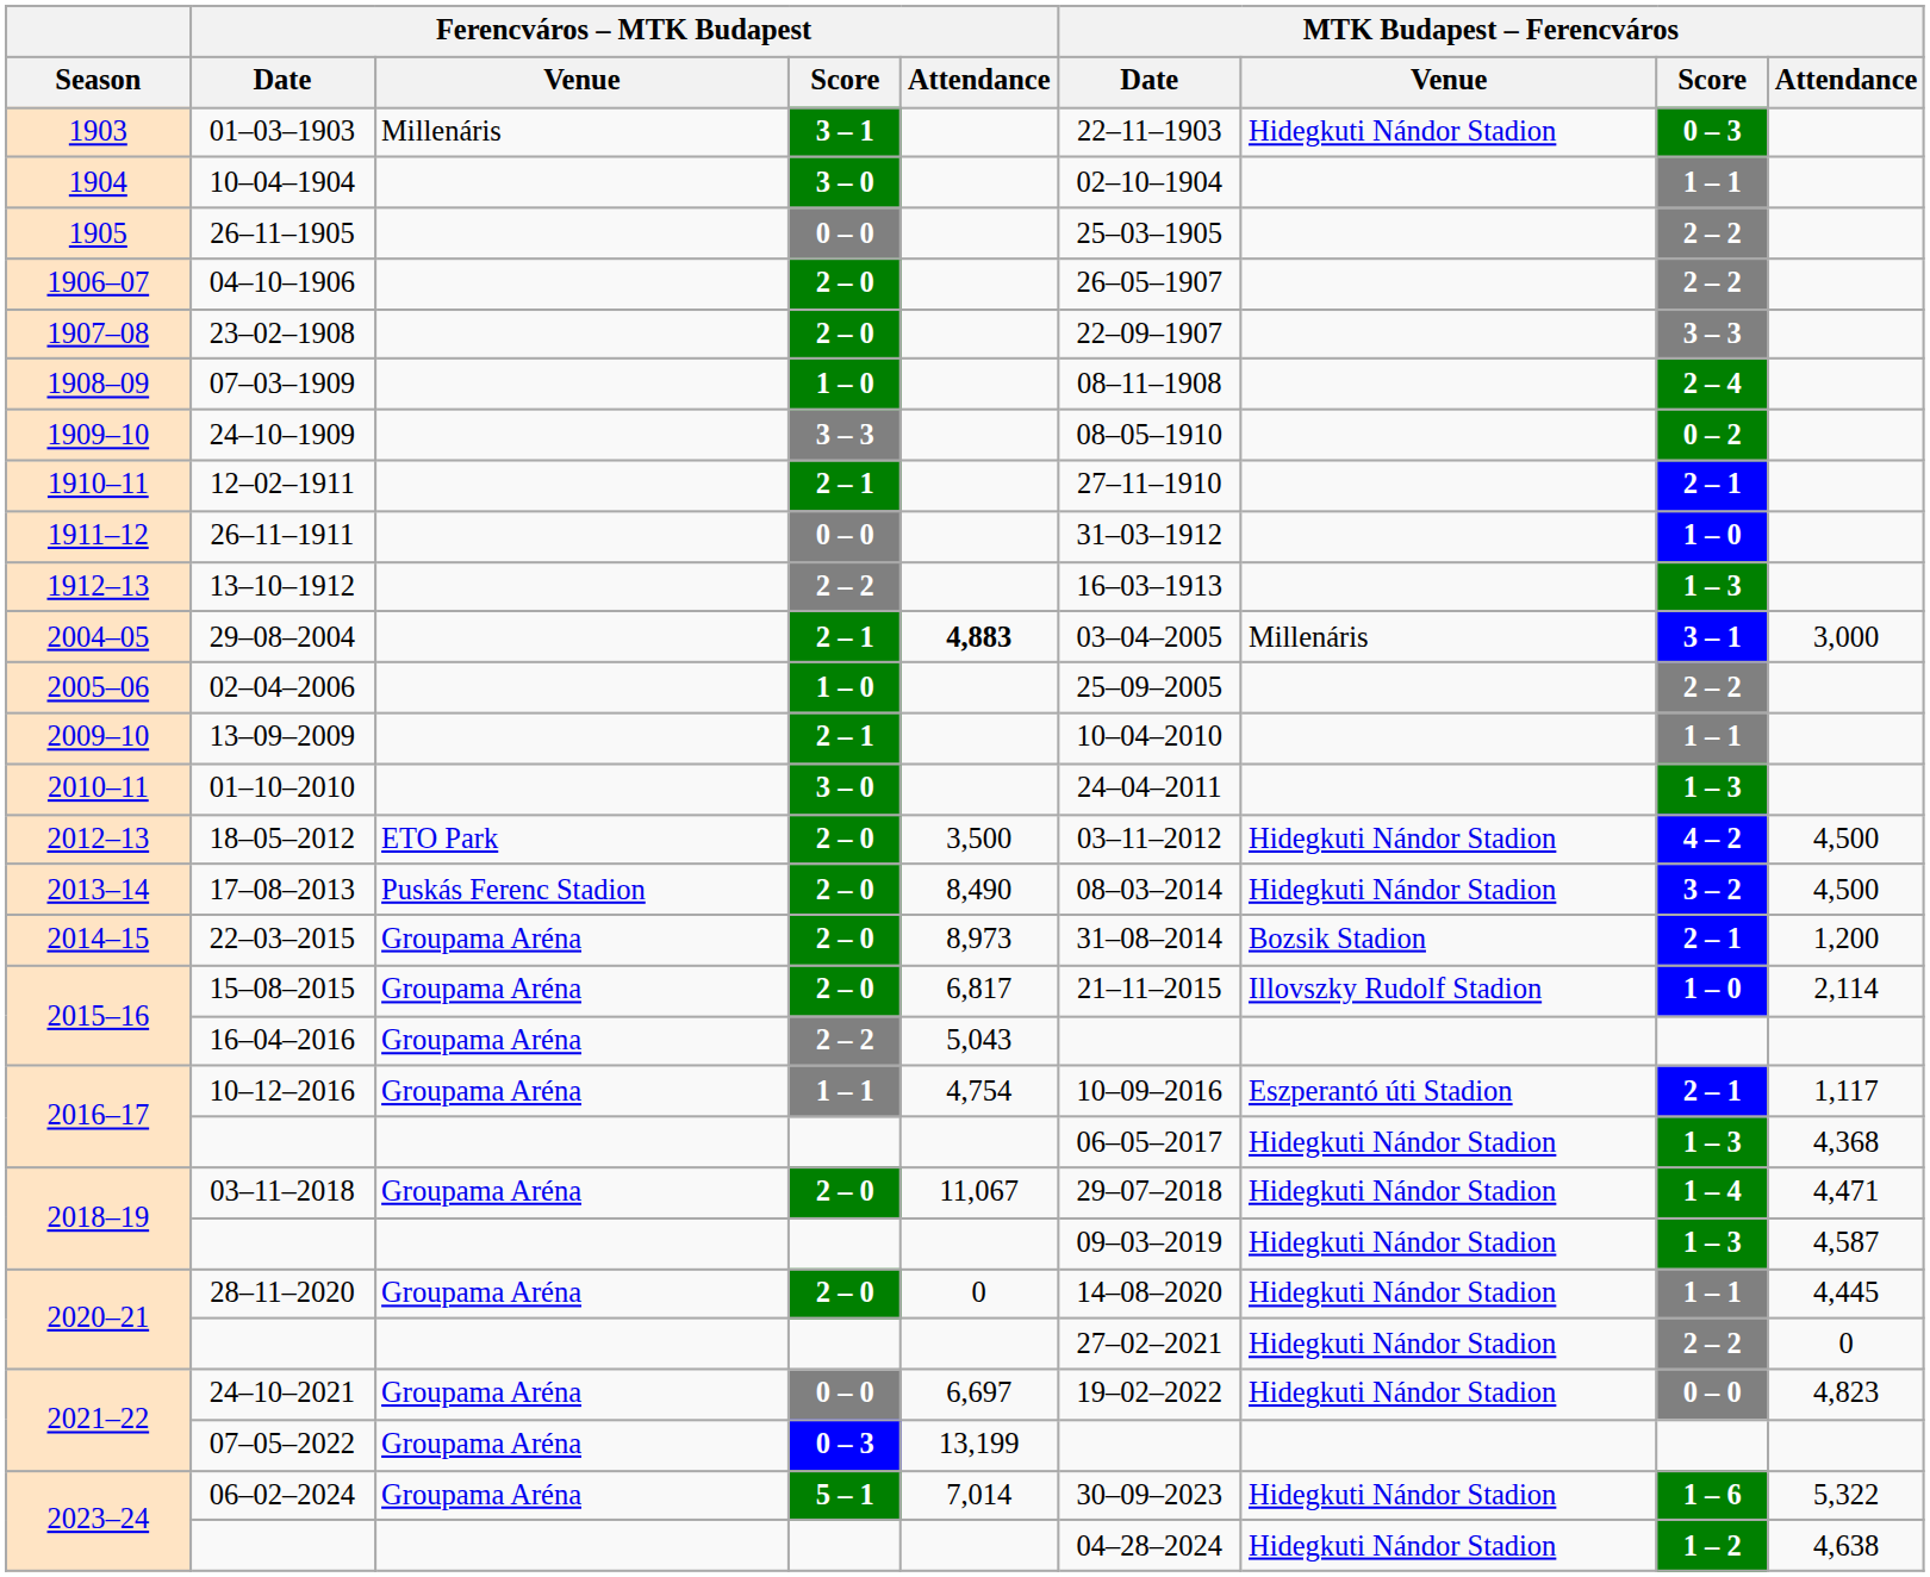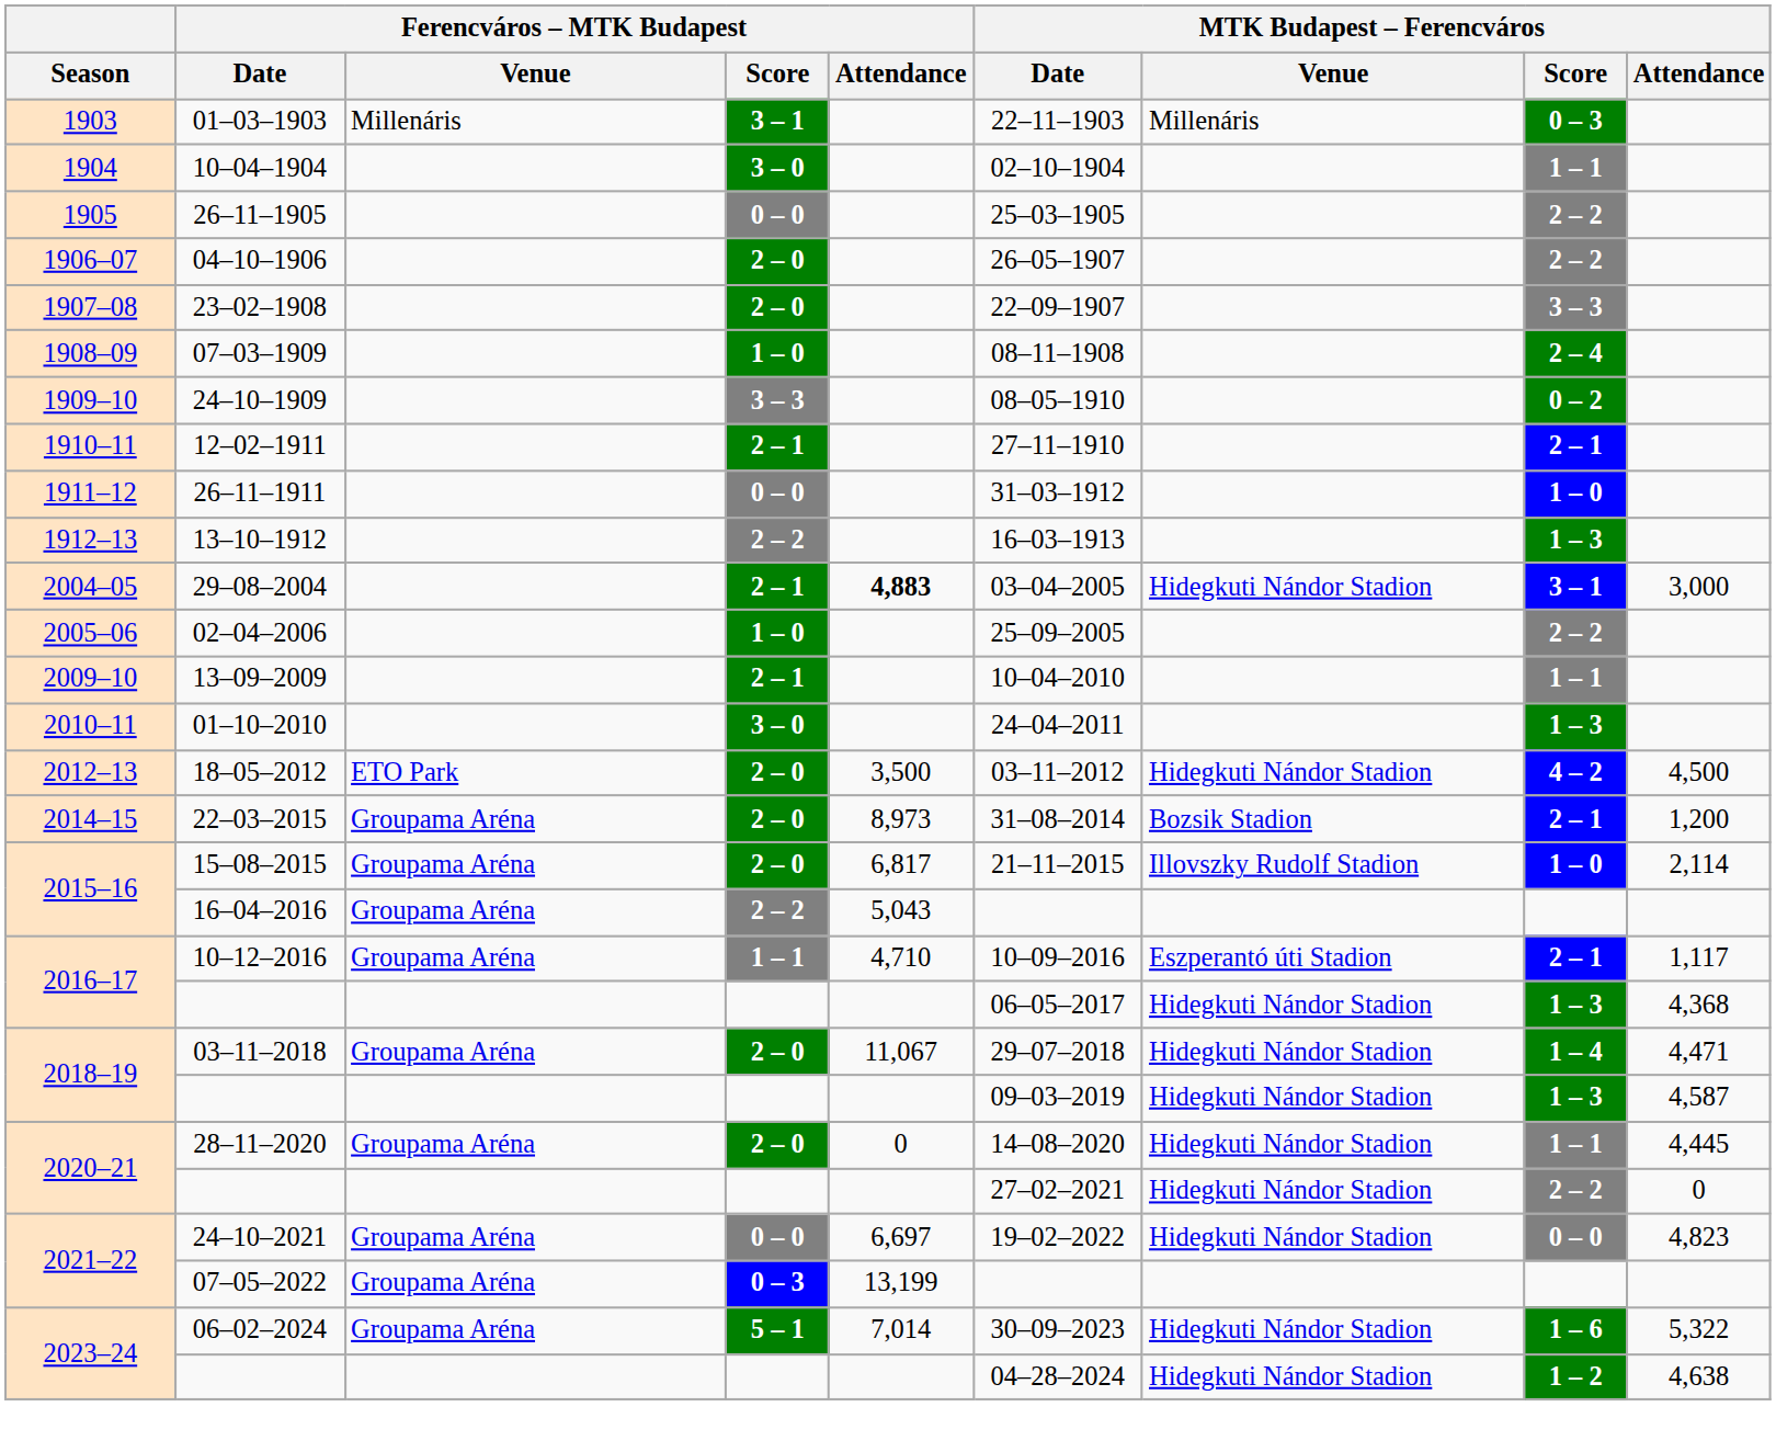01–03–1903 | MTK Budapest – Ferencváros / Venue: Hidegkuti Nándor Stadion -> Millenáris
29–08–2004 | MTK Budapest – Ferencváros / Venue: Millenáris -> Hidegkuti Nándor Stadion
- row: 2013–14 | 17–08–2013 | Puskás Ferenc Stadion | 2 – 0 | 8,490 | 08–03–2014 | Hidegkuti Nándor Stadion | 3 – 2 | 4,500
10–12–2016 | Ferencváros – MTK Budapest / Attendance: 4,754 -> 4,710
